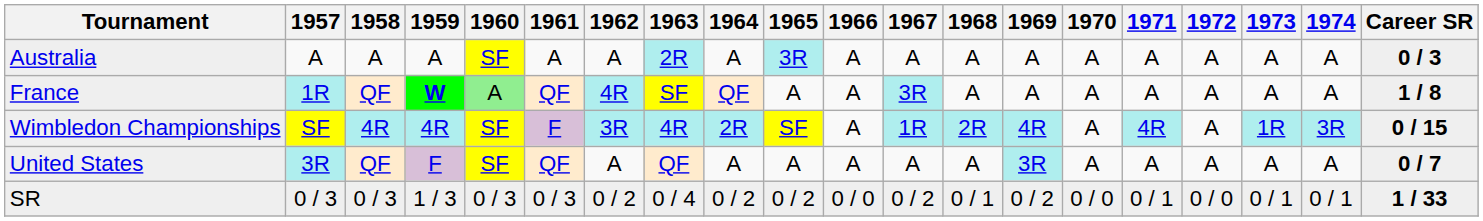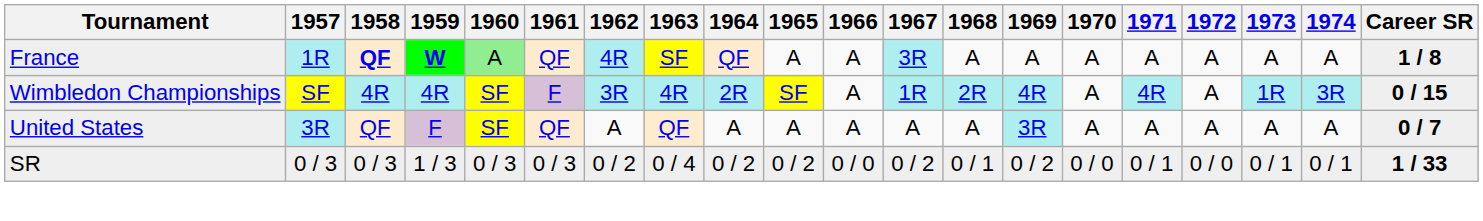- row: Australia | A | A | A | SF | A | A | 2R | A | 3R | A | A | A | A | A | A | A | A | A | 0 / 3
France | 1958: normal -> bold
